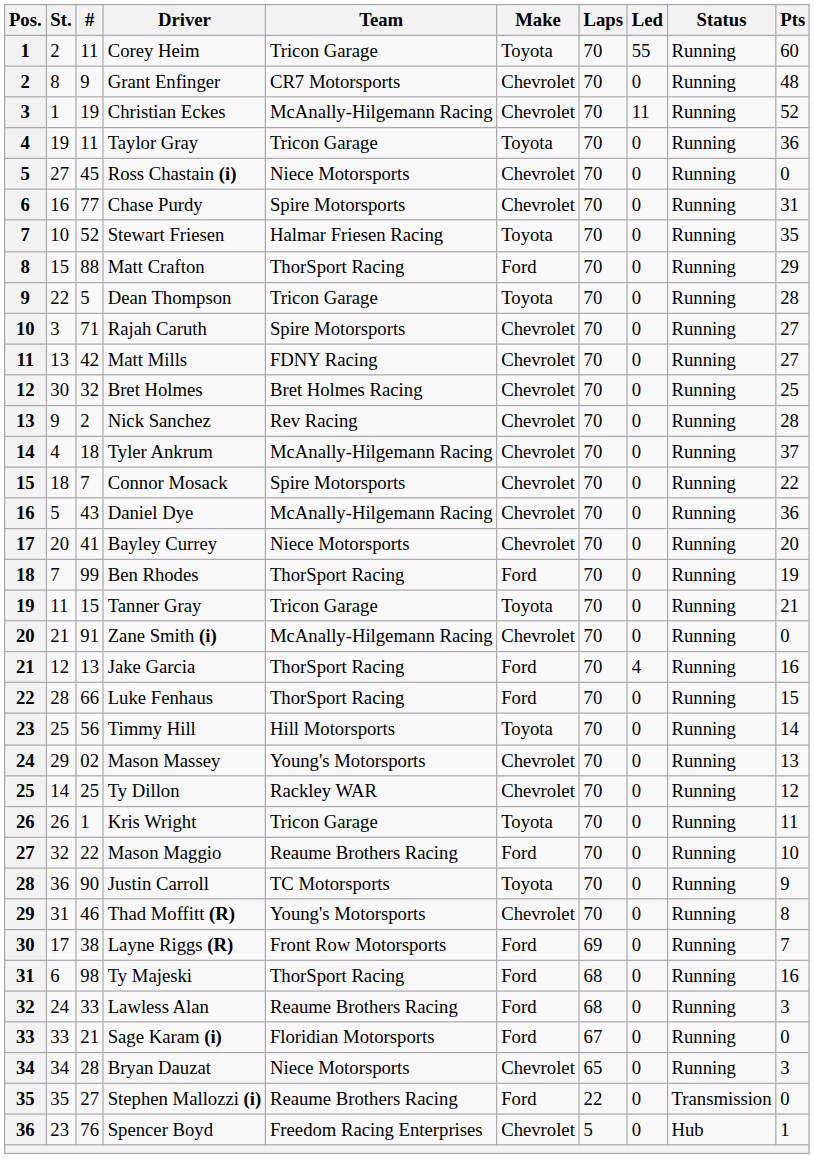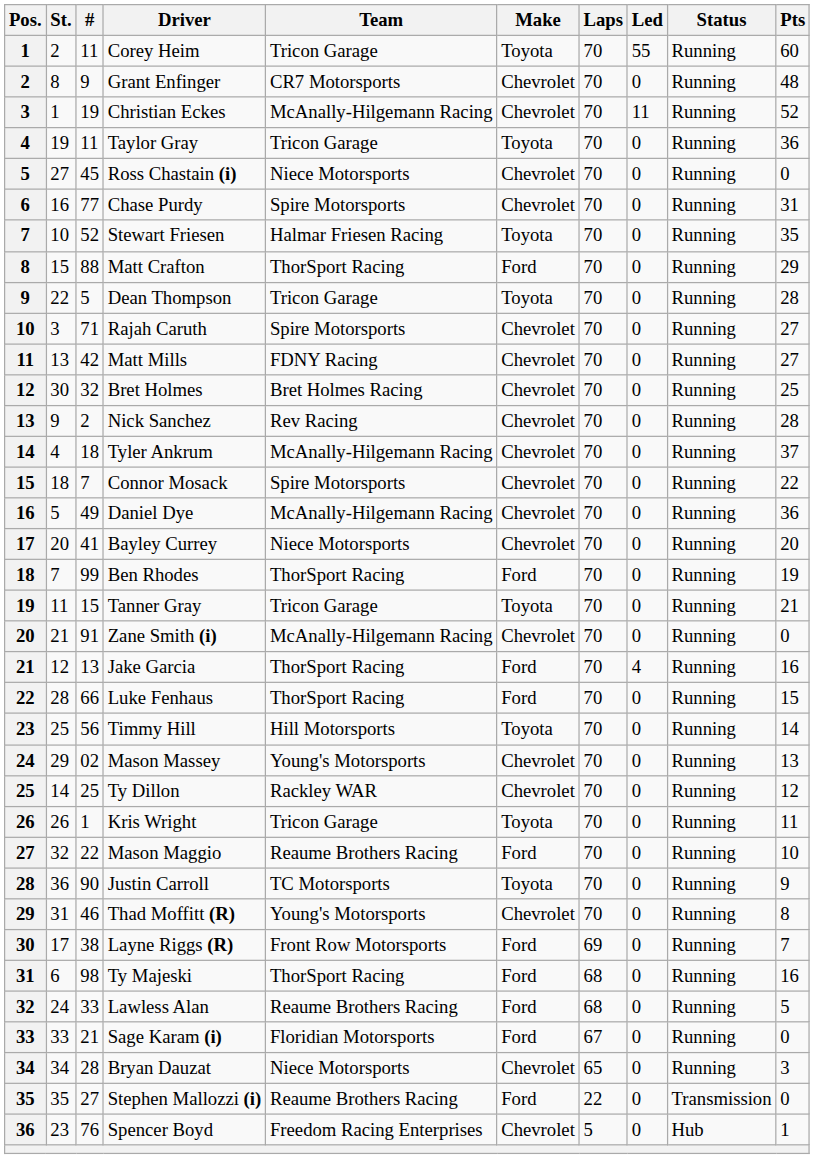Daniel Dye | #: 43 -> 49
Lawless Alan | Pts: 3 -> 5
